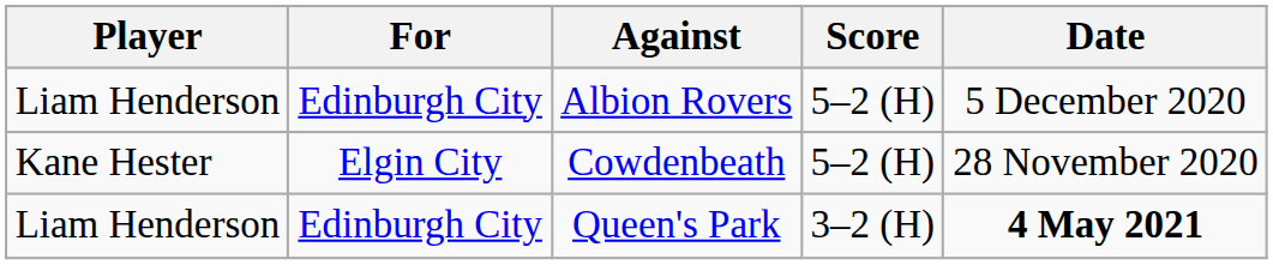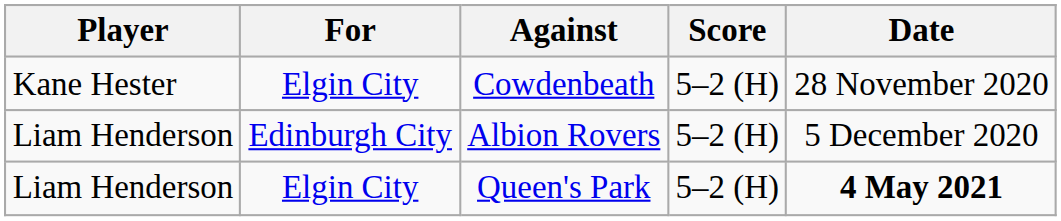rows swapped: Cowdenbeath <-> Albion Rovers
Queen's Park | For: Edinburgh City -> Elgin City
Queen's Park | Score: 3–2 (H) -> 5–2 (H)
